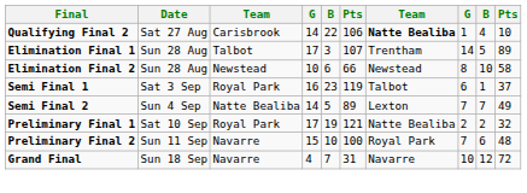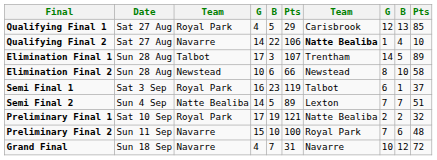+ row: Qualifying Final 1 | Sat 27 Aug | Royal Park | 4 | 5 | 29 | Carisbrook | 12 | 13 | 85
Qualifying Final 2 | column 3: Carisbrook -> Navarre
Semi Final 2 | column 10: 49 -> 51
